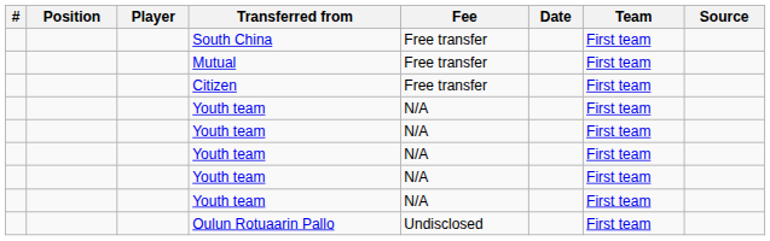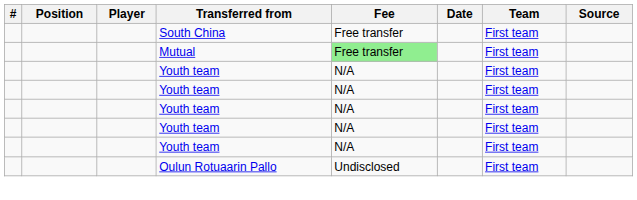Mutual | Fee: no background -> lightgreen background
- row: Citizen | Free transfer | First team
